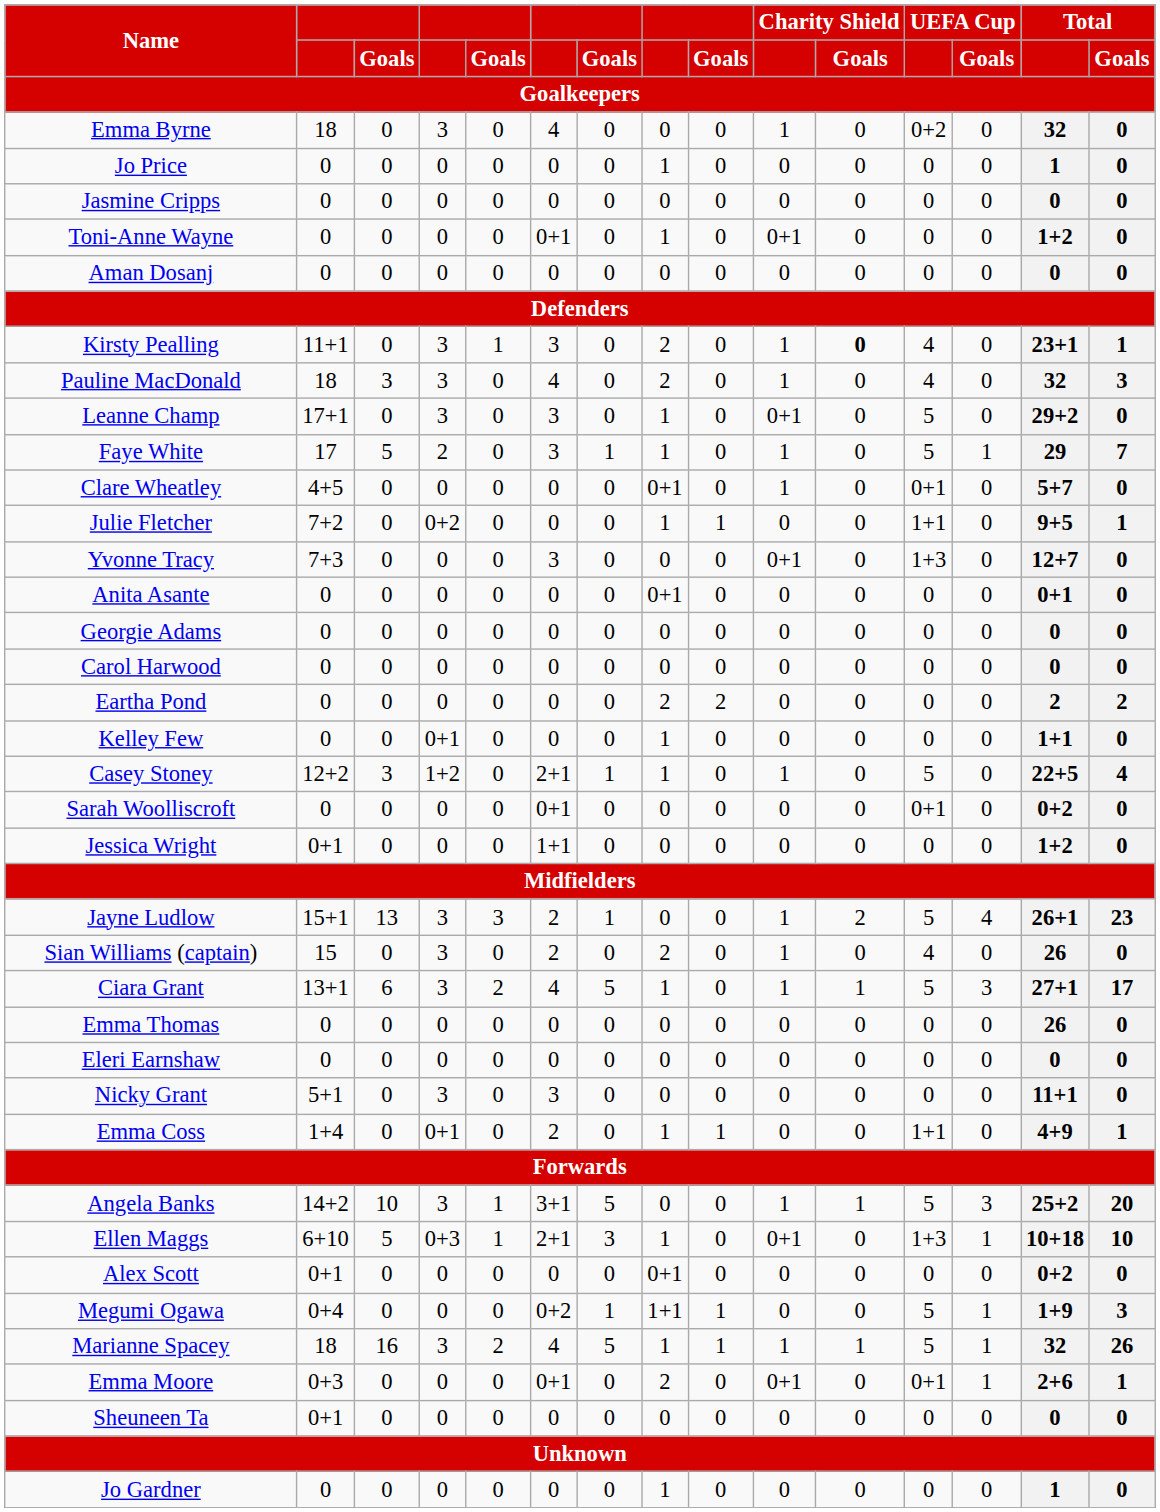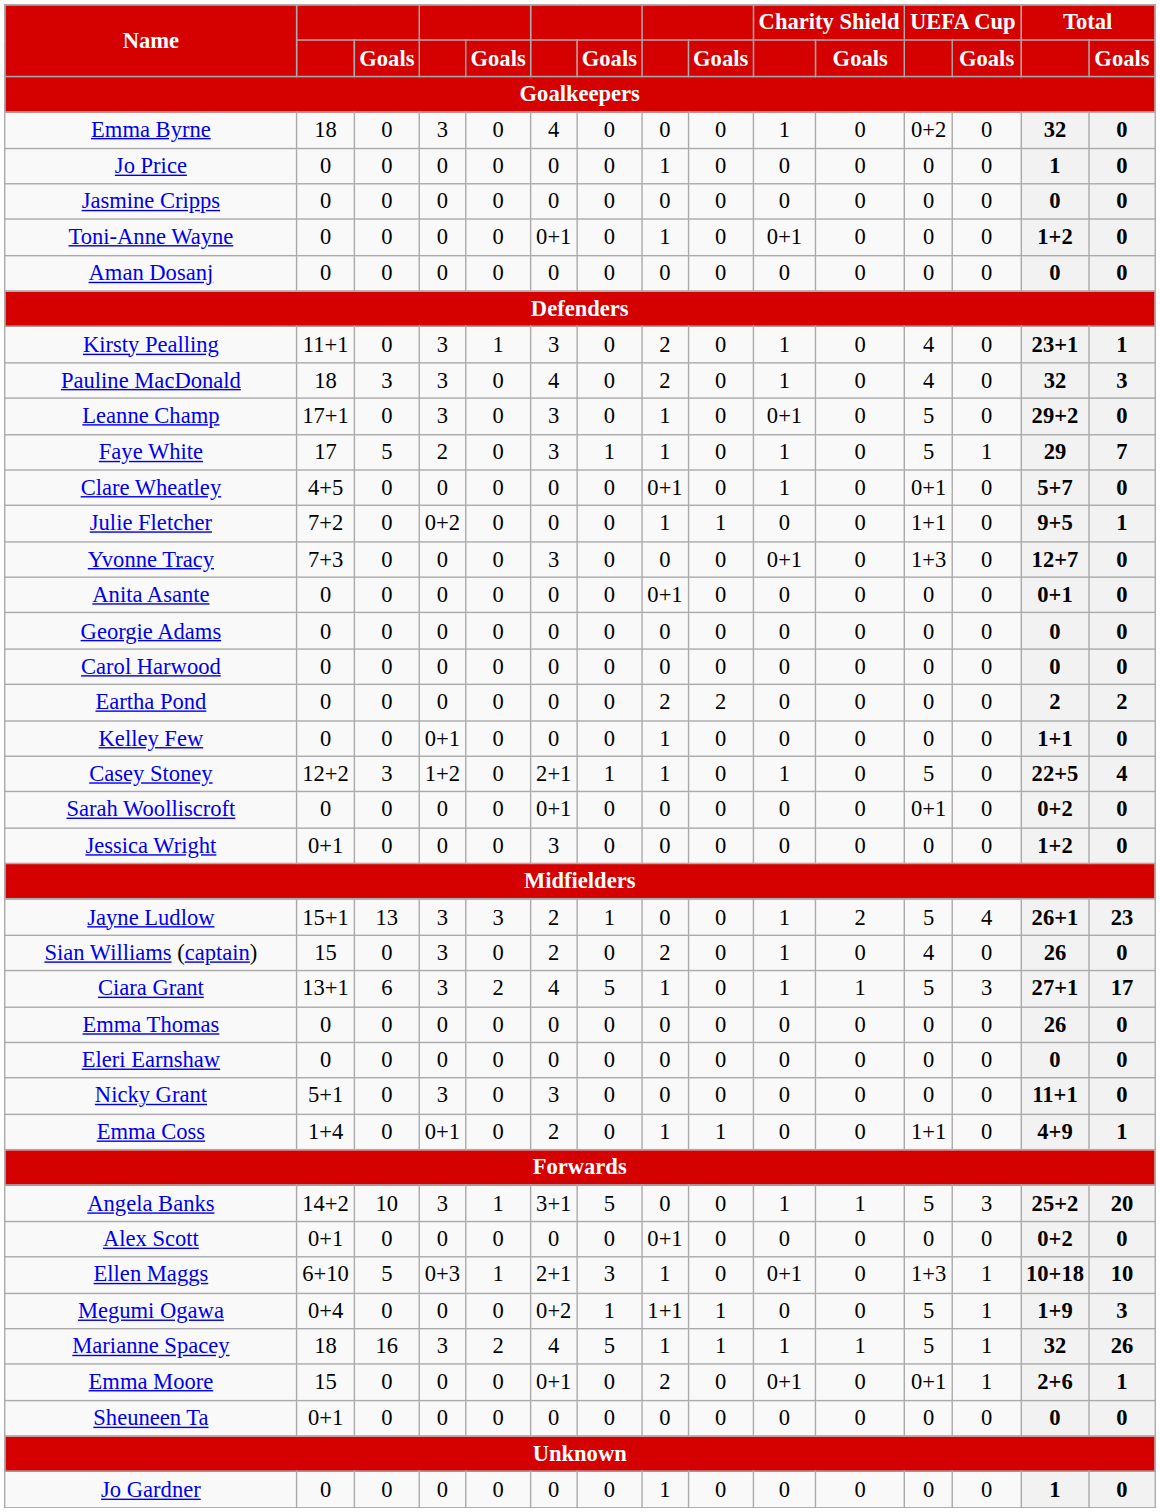Kirsty Pealling | Charity Shield / Goals: bold -> normal
Jessica Wright | column 6: 1+1 -> 3
rows swapped: Ellen Maggs <-> Alex Scott
Emma Moore | column 2: 0+3 -> 15
